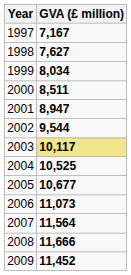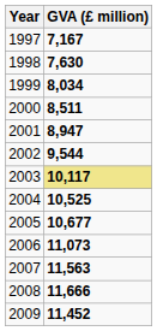1998 | GVA (£ million): 7,627 -> 7,630
2007 | GVA (£ million): 11,564 -> 11,563
